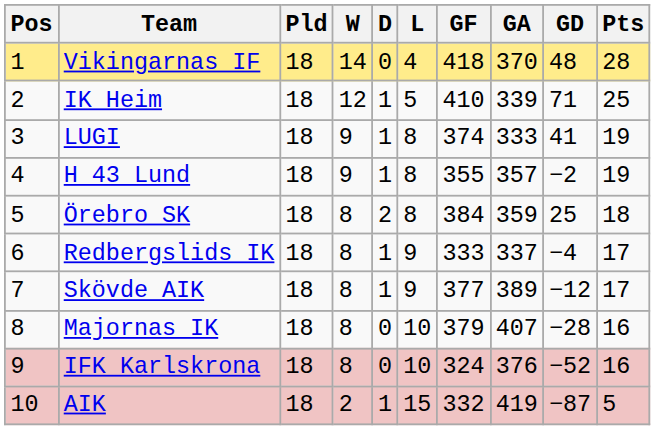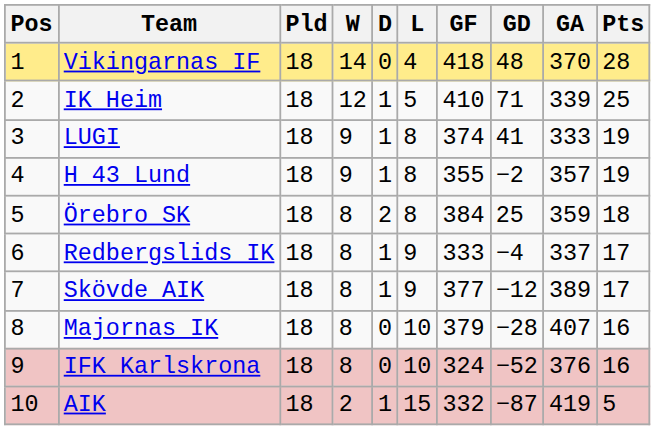columns swapped: GA <-> GD
